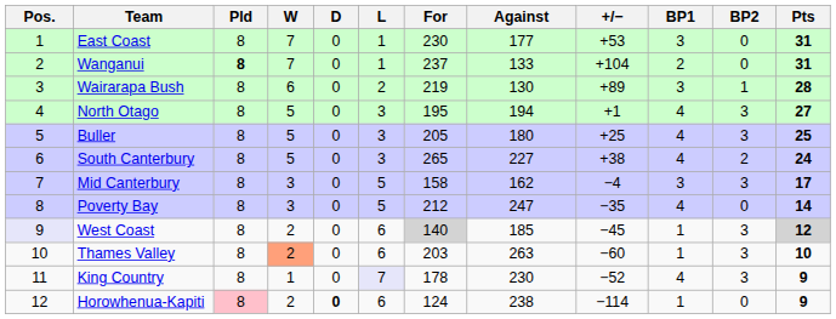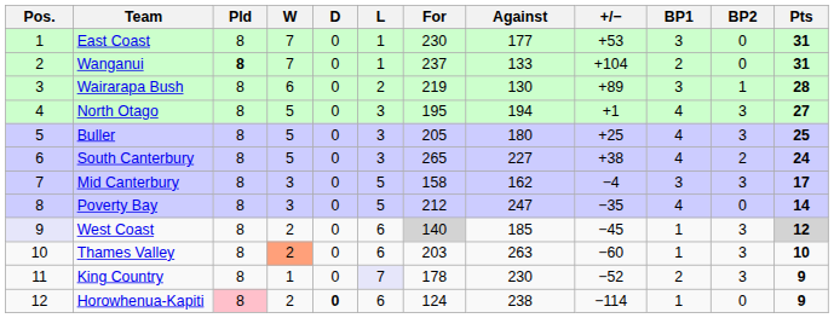King Country | BP1: 4 -> 2
